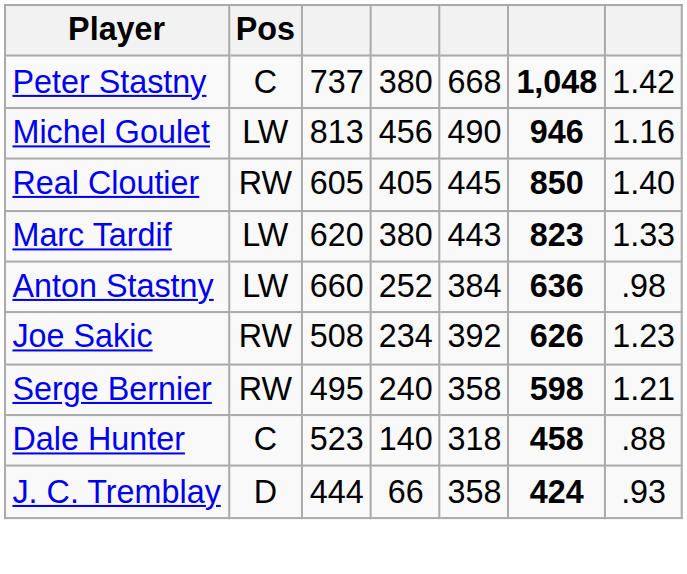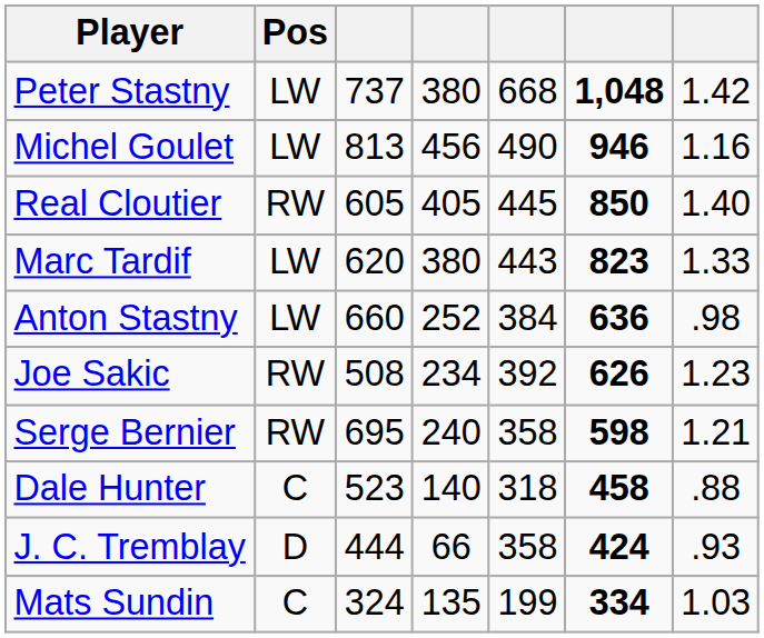Peter Stastny | Pos: C -> LW
Serge Bernier | column 3: 495 -> 695
+ row: Mats Sundin | C | 324 | 135 | 199 | 334 | 1.03
